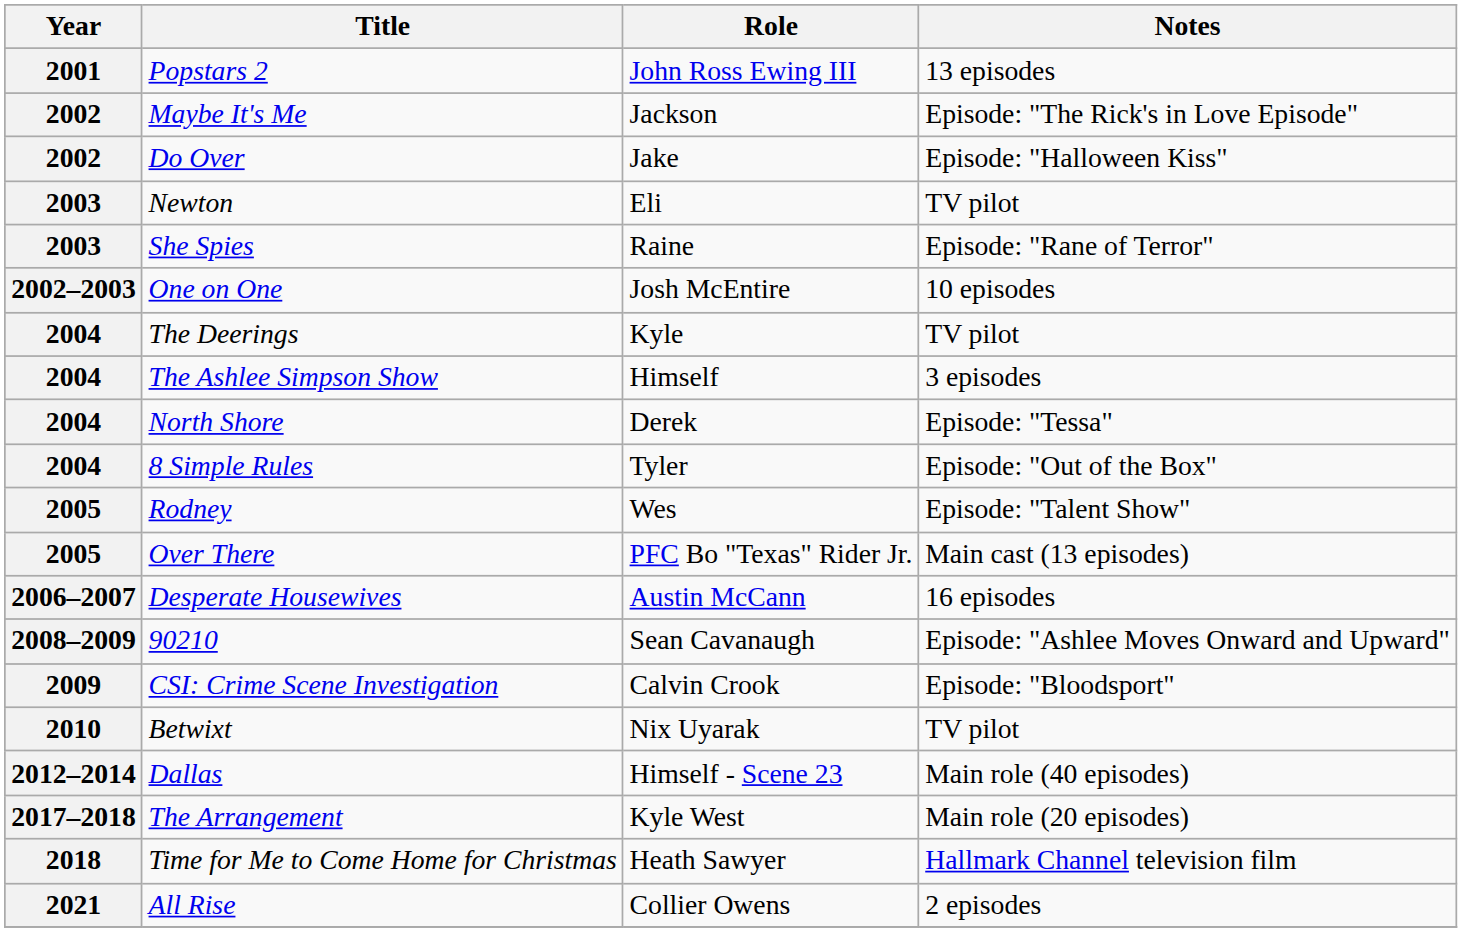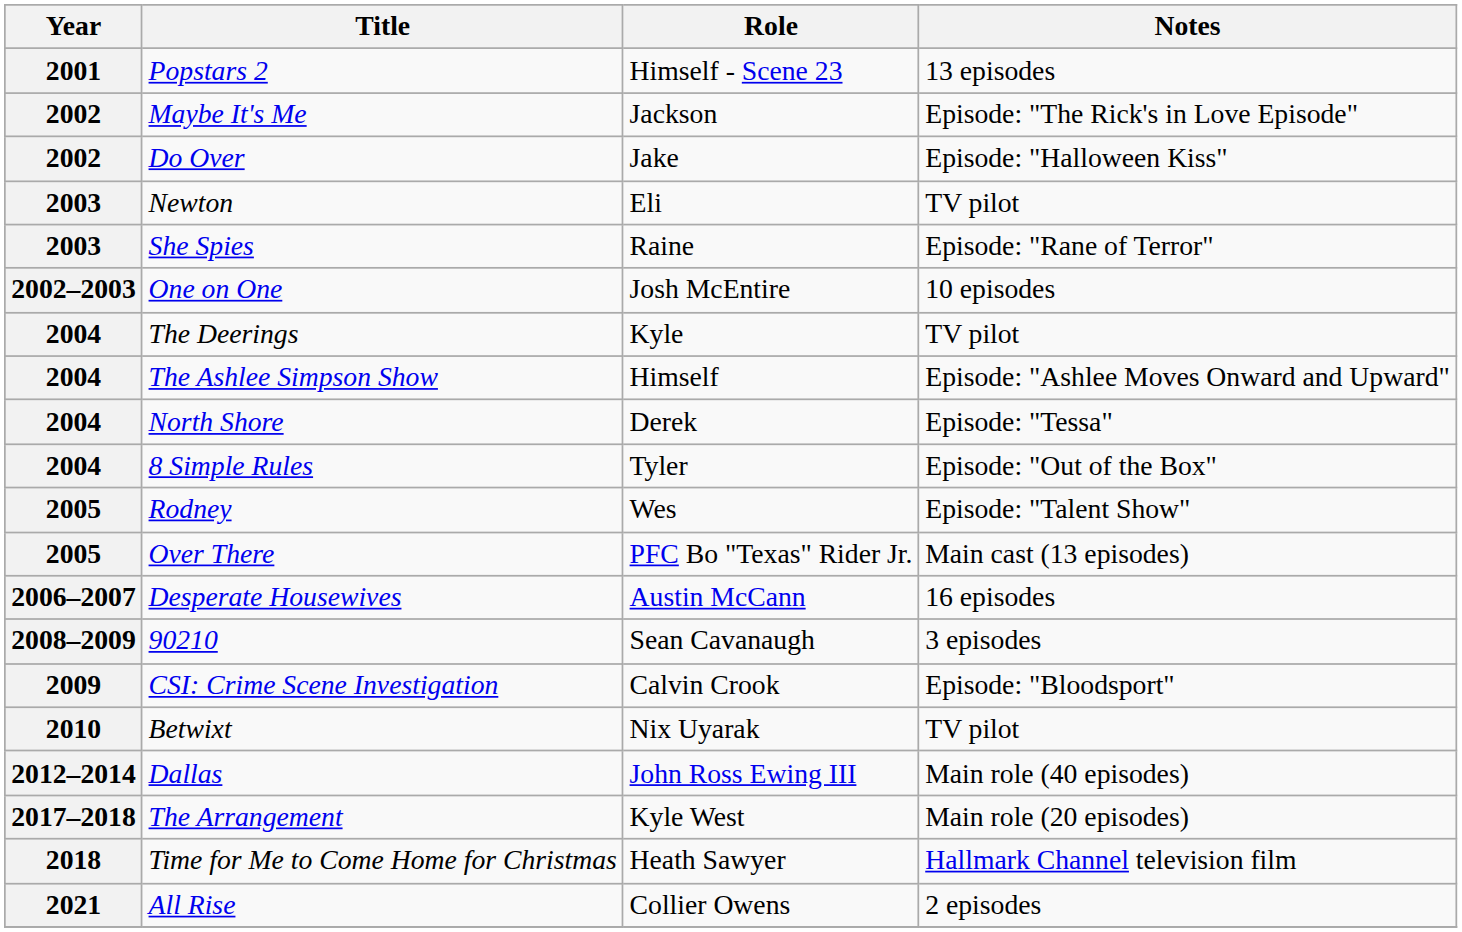Popstars 2 | Role: John Ross Ewing III -> Himself - Scene 23
The Ashlee Simpson Show | Notes: 3 episodes -> Episode: "Ashlee Moves Onward and Upward"
90210 | Notes: Episode: "Ashlee Moves Onward and Upward" -> 3 episodes
Dallas | Role: Himself - Scene 23 -> John Ross Ewing III
